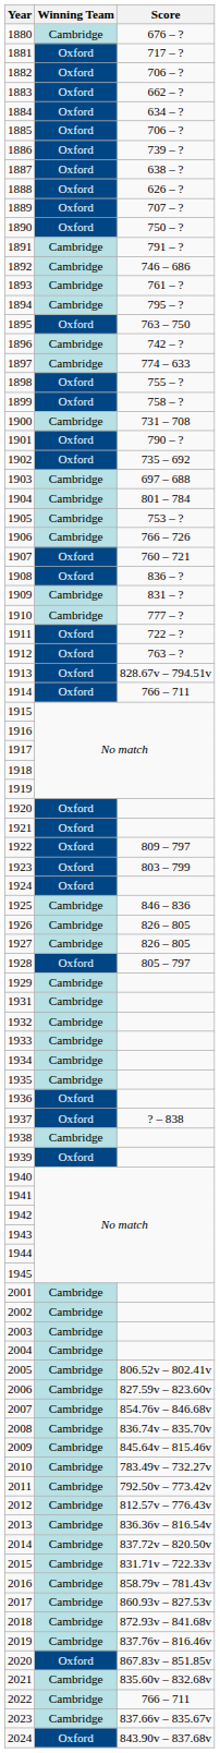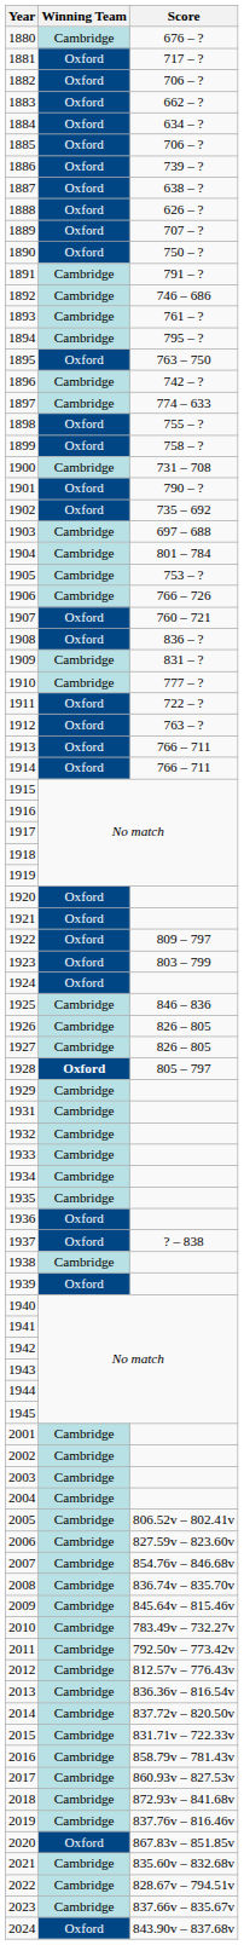1913 | Score: 828.67v – 794.51v -> 766 – 711
1928 | Winning Team: normal -> bold
2022 | Score: 766 – 711 -> 828.67v – 794.51v
